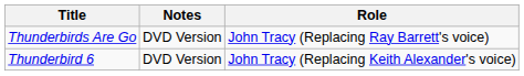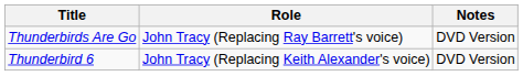columns swapped: Role <-> Notes
